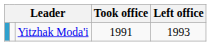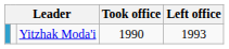Yitzhak Moda'i | Took office: 1991 -> 1990
